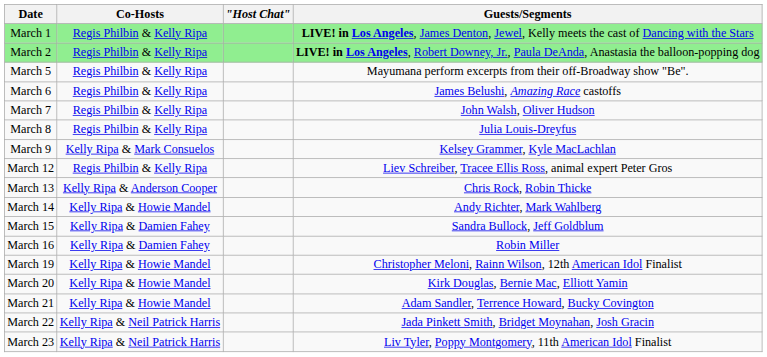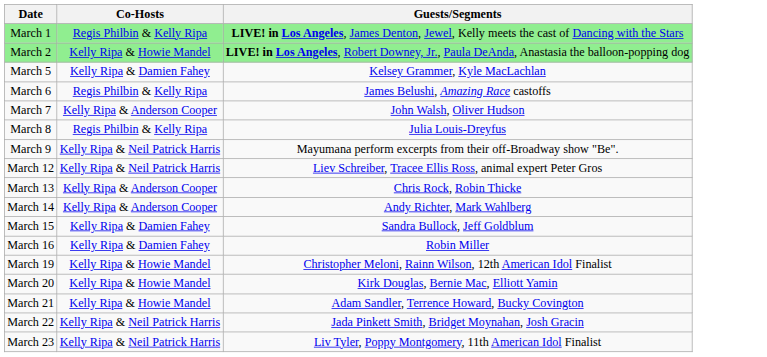- column: "Host Chat"
March 2 | Co-Hosts: Regis Philbin & Kelly Ripa -> Kelly Ripa & Howie Mandel
March 5 | Co-Hosts: Regis Philbin & Kelly Ripa -> Kelly Ripa & Damien Fahey
March 5 | Guests/Segments: Mayumana perform excerpts from their off-Broadway show "Be". -> Kelsey Grammer, Kyle MacLachlan
March 7 | Co-Hosts: Regis Philbin & Kelly Ripa -> Kelly Ripa & Anderson Cooper
March 9 | Co-Hosts: Kelly Ripa & Mark Consuelos -> Kelly Ripa & Neil Patrick Harris
March 9 | Guests/Segments: Kelsey Grammer, Kyle MacLachlan -> Mayumana perform excerpts from their off-Broadway show "Be".
March 12 | Co-Hosts: Regis Philbin & Kelly Ripa -> Kelly Ripa & Neil Patrick Harris
March 14 | Co-Hosts: Kelly Ripa & Howie Mandel -> Kelly Ripa & Anderson Cooper
